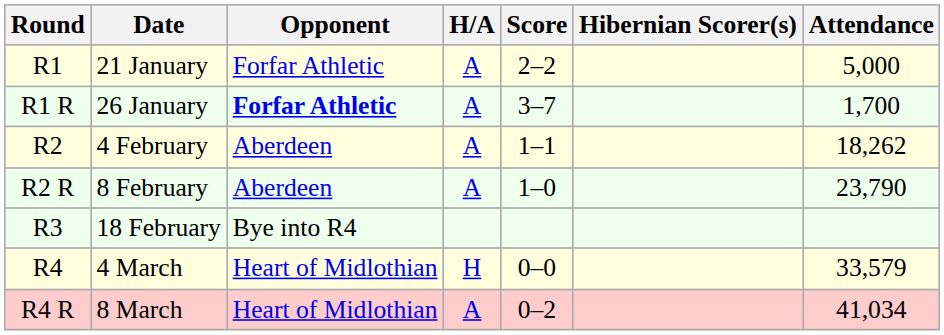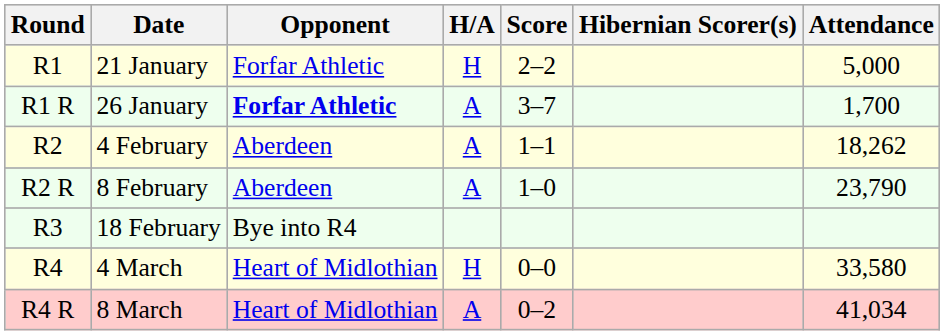21 January | H/A: A -> H
4 March | Attendance: 33,579 -> 33,580
